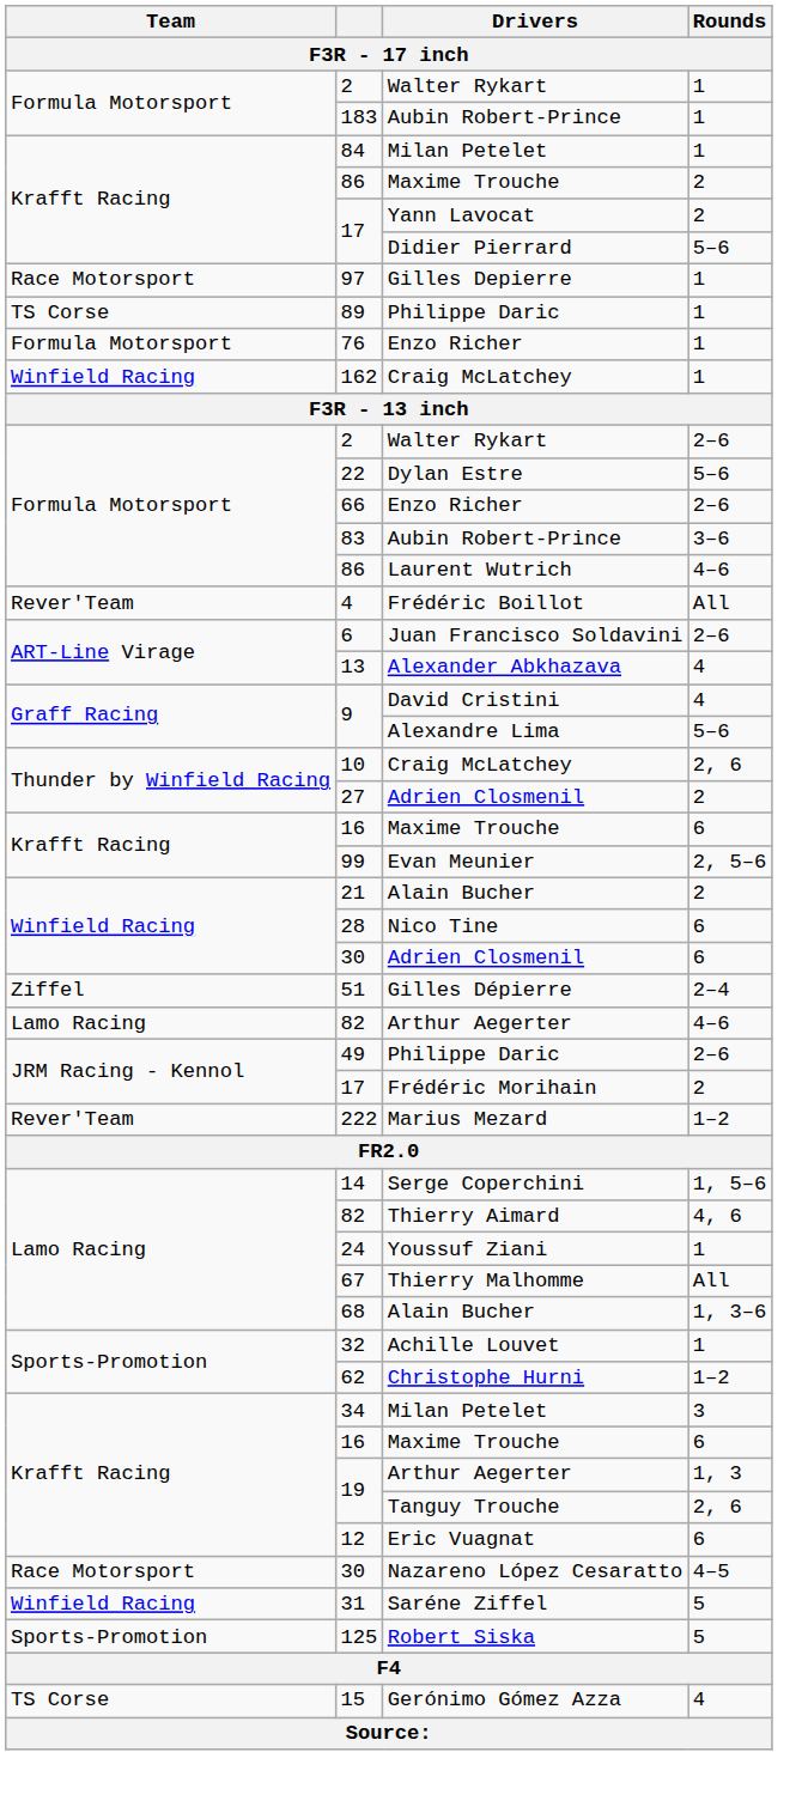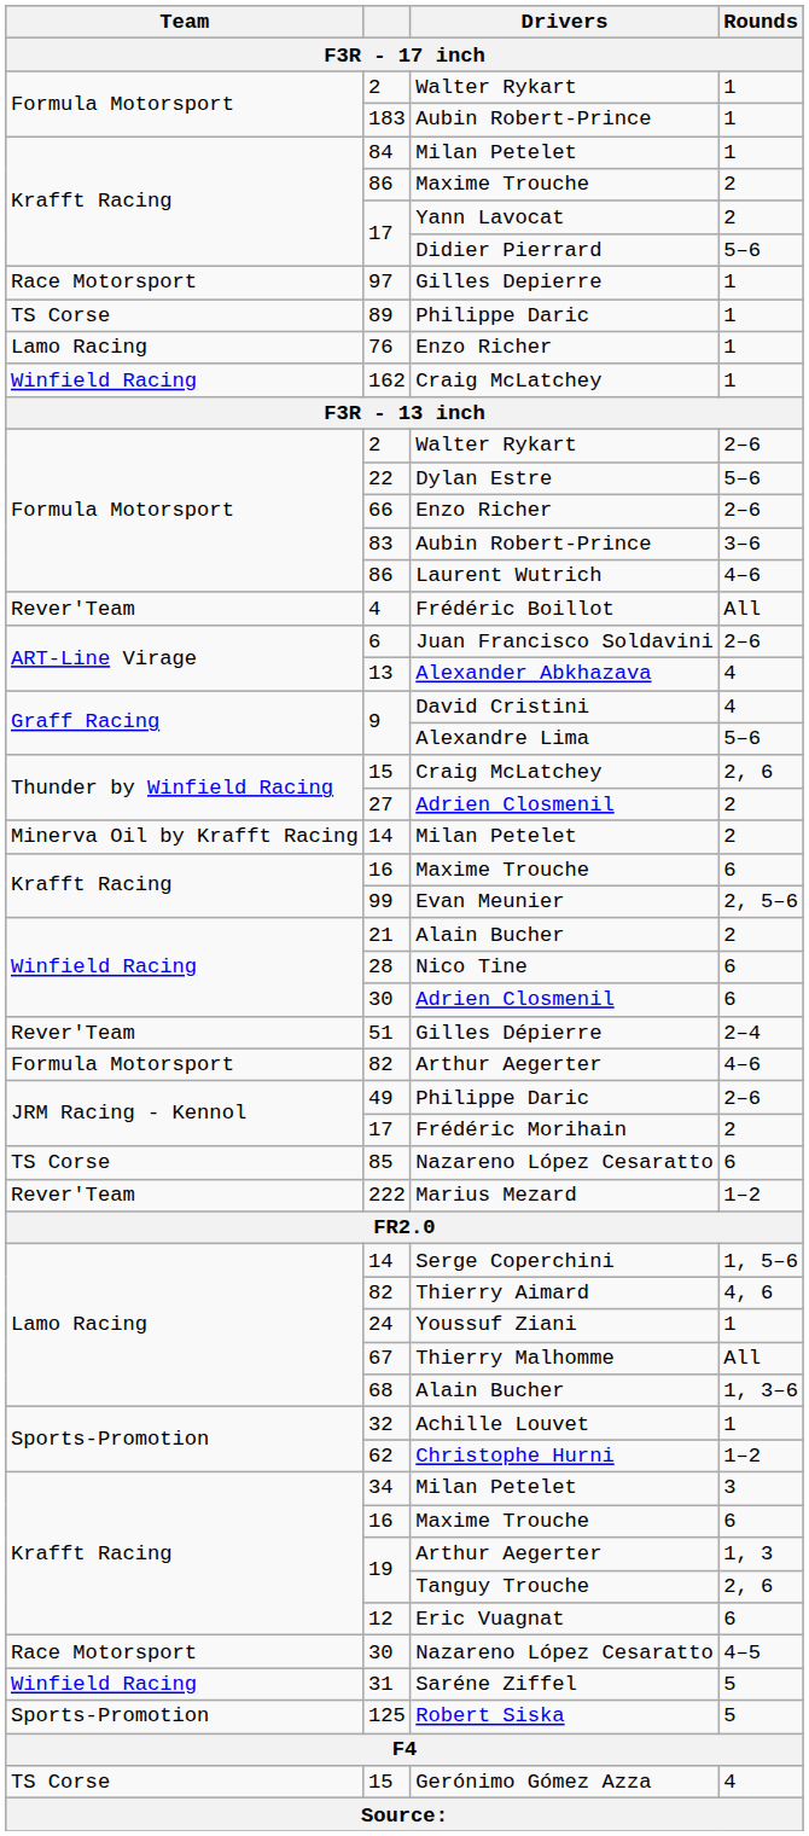Enzo Richer / 1 | Team: Formula Motorsport -> Lamo Racing
Craig McLatchey / 2, 6 | column 2: 10 -> 15
+ row: Minerva Oil by Krafft Racing | 14 | Milan Petelet | 2
Gilles Dépierre | Team: Ziffel -> Rever'Team
Arthur Aegerter / 4–6 | Team: Lamo Racing -> Formula Motorsport
+ row: TS Corse | 85 | Nazareno López Cesaratto | 6
